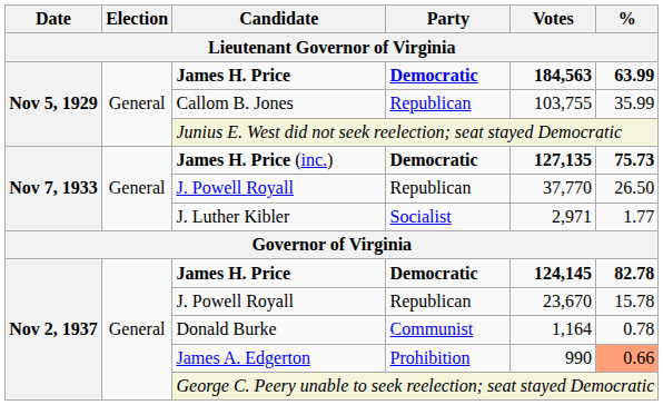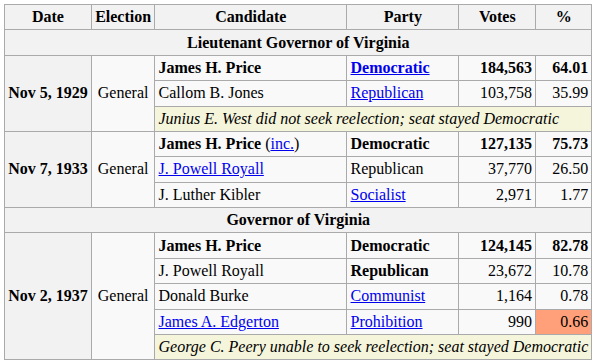Nov 5, 1929 / James H. Price | %: 63.99 -> 64.01
Callom B. Jones | Votes: 103,755 -> 103,758
Nov 2, 1937 / J. Powell Royall | Party: normal -> bold
Nov 2, 1937 / J. Powell Royall | Votes: 23,670 -> 23,672
Nov 2, 1937 / J. Powell Royall | %: 15.78 -> 10.78
